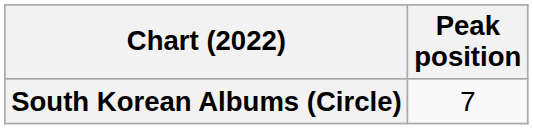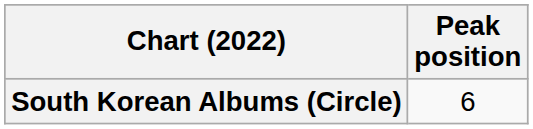South Korean Albums (Circle) | Peak position: 7 -> 6
